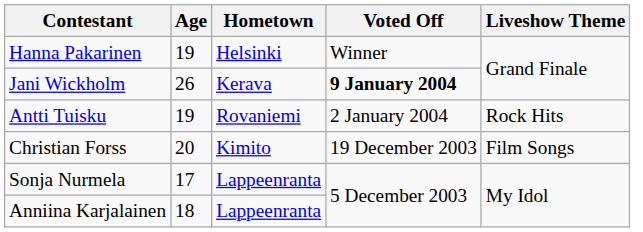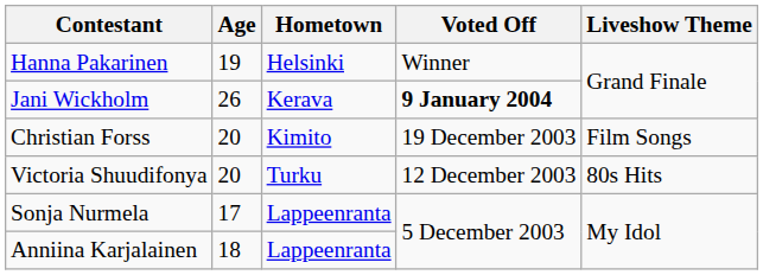- row: Antti Tuisku | 19 | Rovaniemi | 2 January 2004 | Rock Hits
+ row: Victoria Shuudifonya | 20 | Turku | 12 December 2003 | 80s Hits
